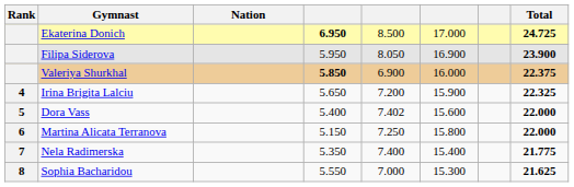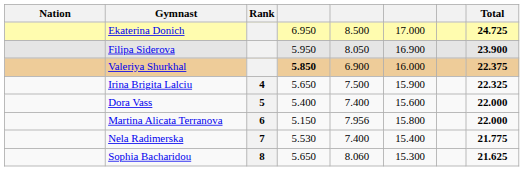columns swapped: Rank <-> Nation
Ekaterina Donich | column 4: bold -> normal
Irina Brigita Lalciu | column 5: 7.200 -> 7.500
Dora Vass | column 5: 7.402 -> 7.400
Martina Alicata Terranova | column 5: 7.250 -> 7.956
Nela Radimerska | column 4: 5.350 -> 5.530
Sophia Bacharidou | column 4: 5.550 -> 5.650
Sophia Bacharidou | column 5: 7.000 -> 8.060
